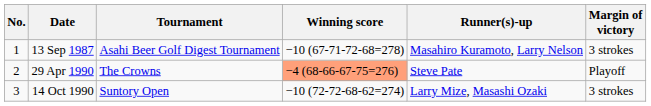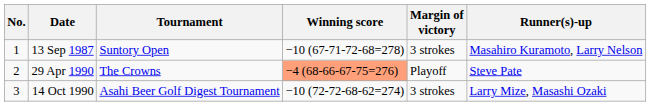columns swapped: Margin of victory <-> Runner(s)-up
13 Sep 1987 | Tournament: Asahi Beer Golf Digest Tournament -> Suntory Open
14 Oct 1990 | Tournament: Suntory Open -> Asahi Beer Golf Digest Tournament
